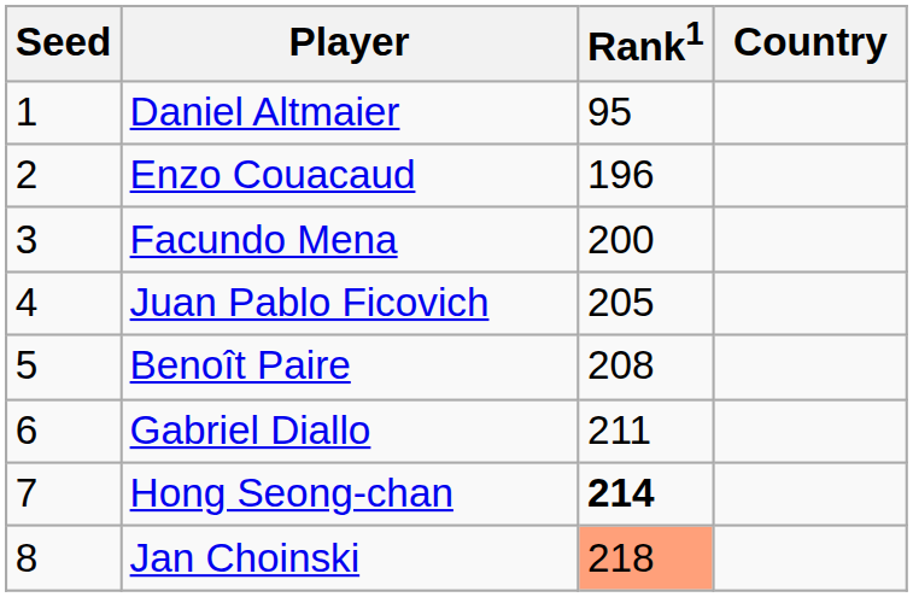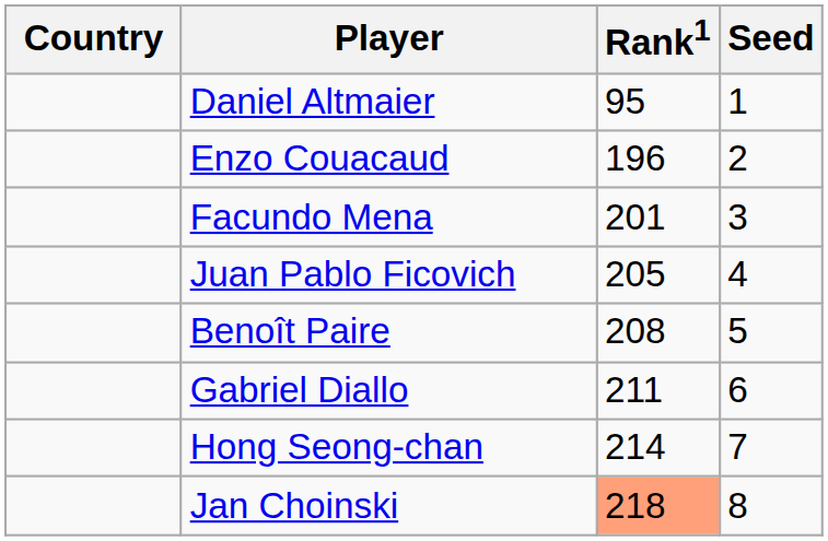columns swapped: Country <-> Seed
Facundo Mena | Rank1: 200 -> 201
Hong Seong-chan | Rank1: bold -> normal
